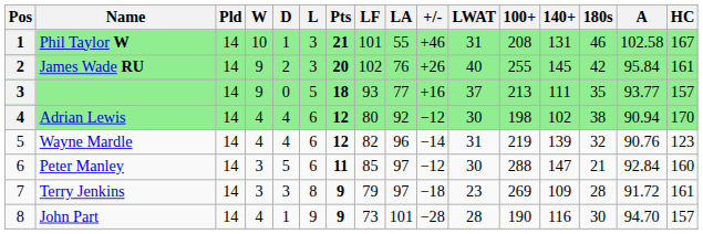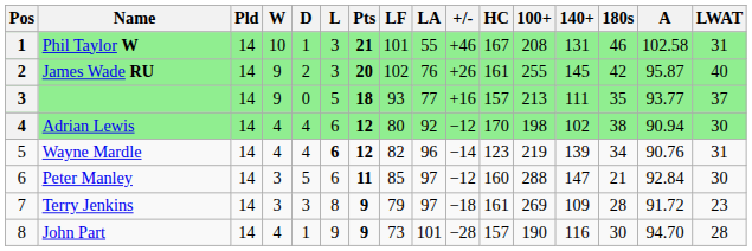columns swapped: LWAT <-> HC
James Wade RU | A: 95.84 -> 95.87
Wayne Mardle | L: normal -> bold
Wayne Mardle | 180s: 32 -> 34
